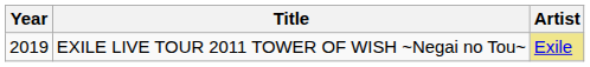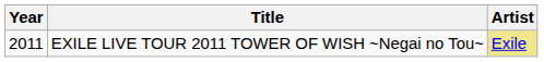EXILE LIVE TOUR 2011 TOWER OF WISH ~Negai no Tou~ | Year: 2019 -> 2011
